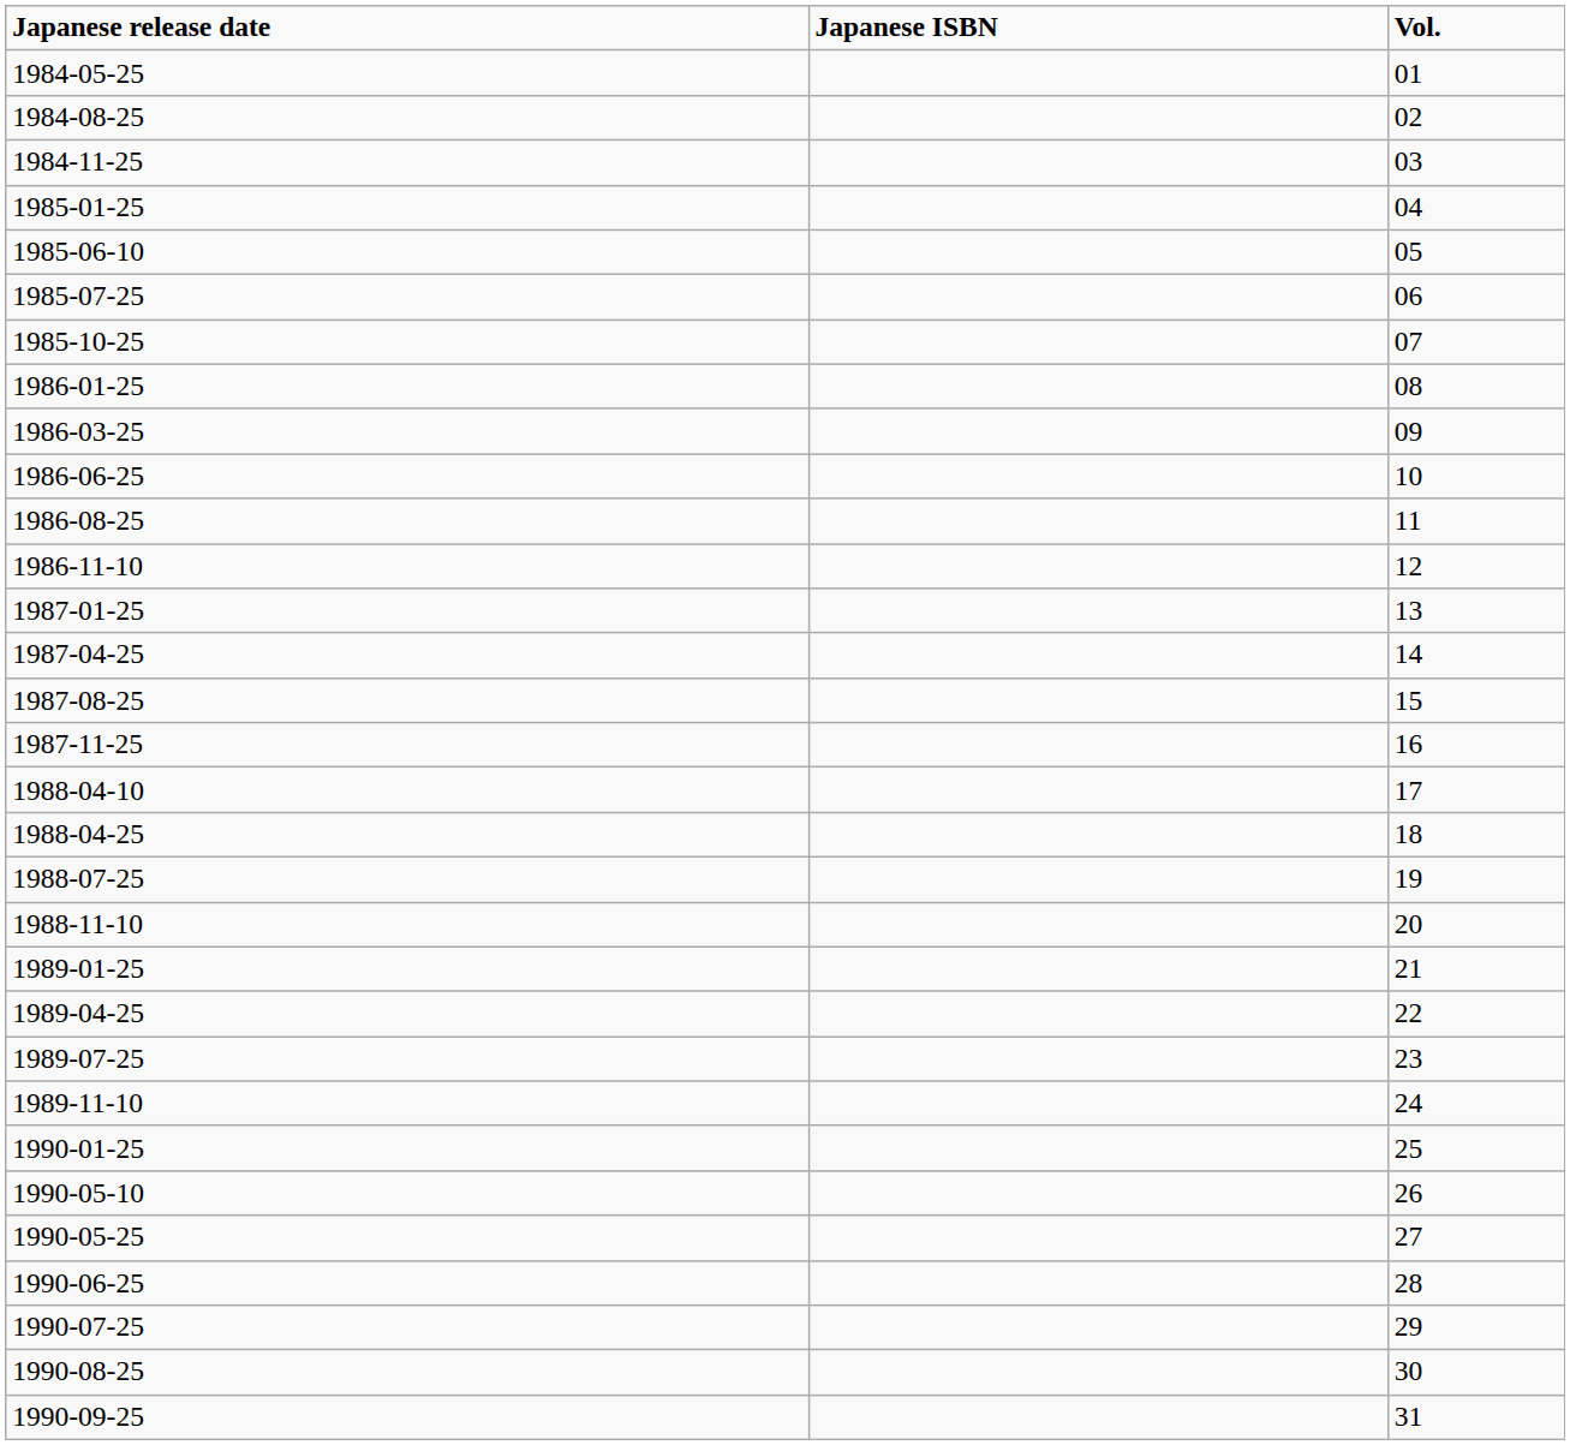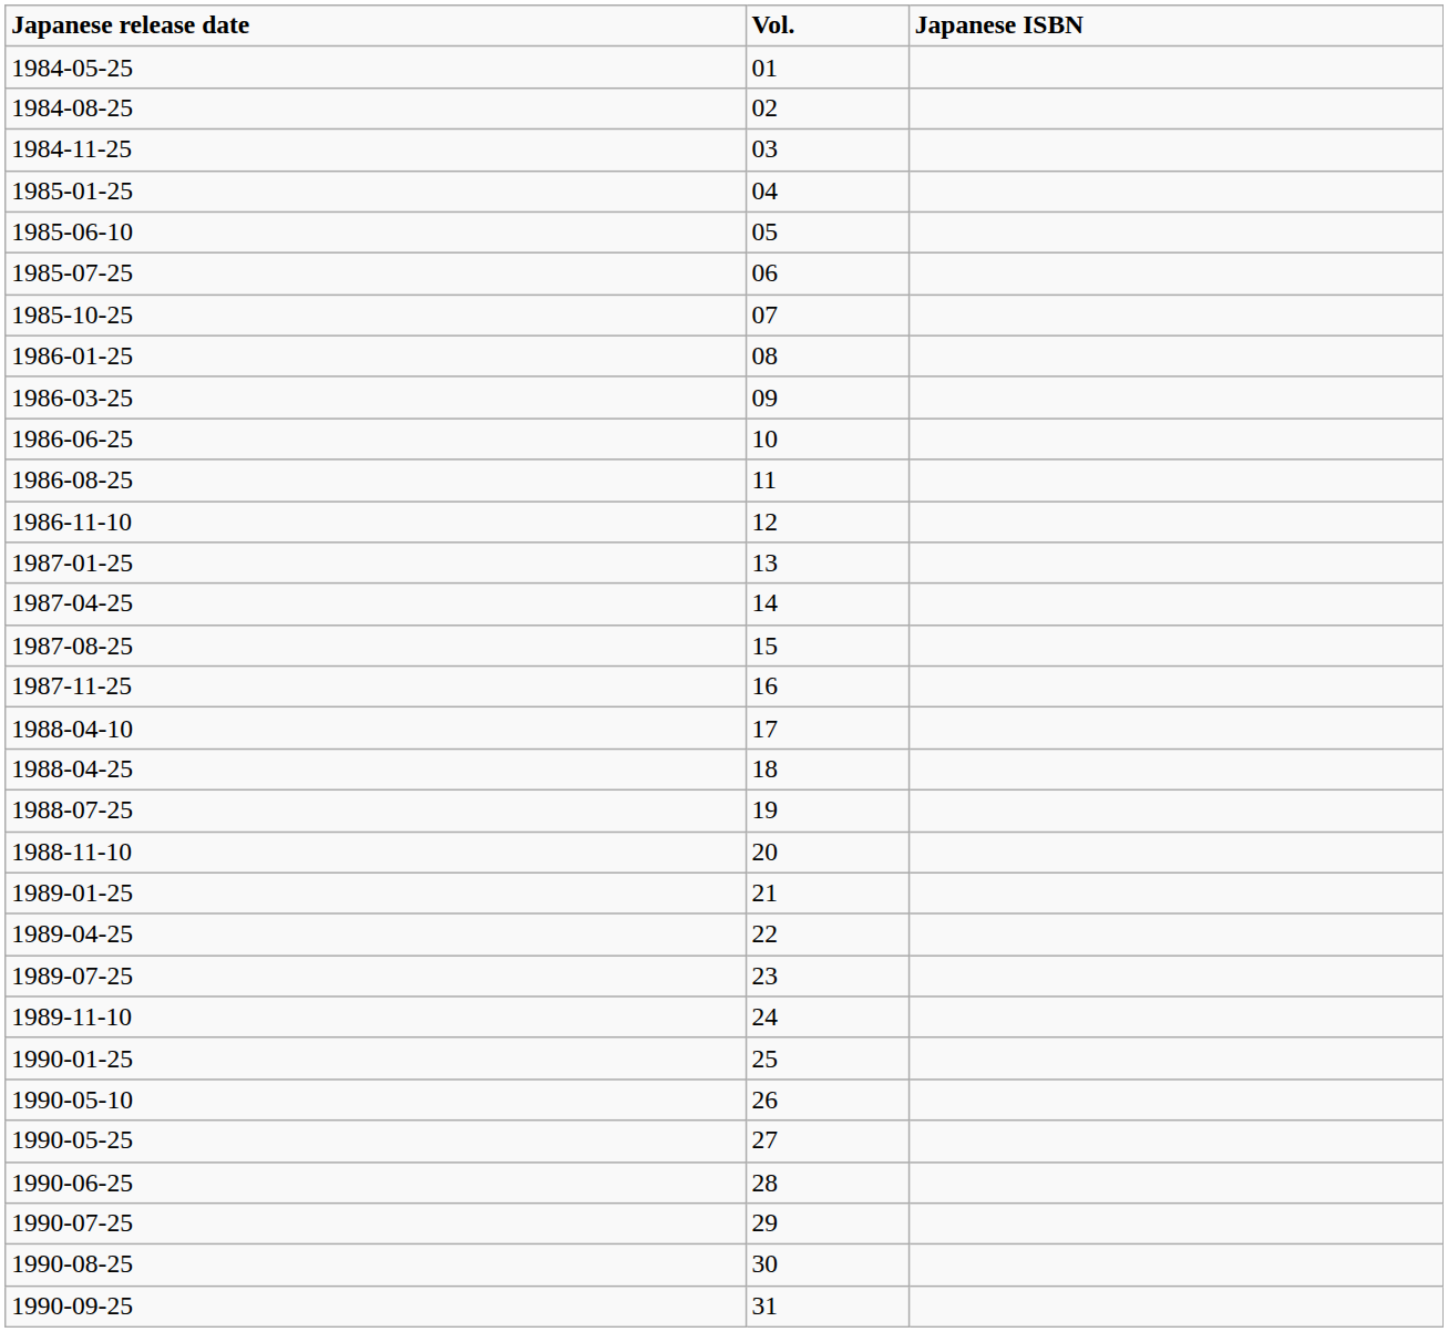columns swapped: Vol. <-> Japanese ISBN
